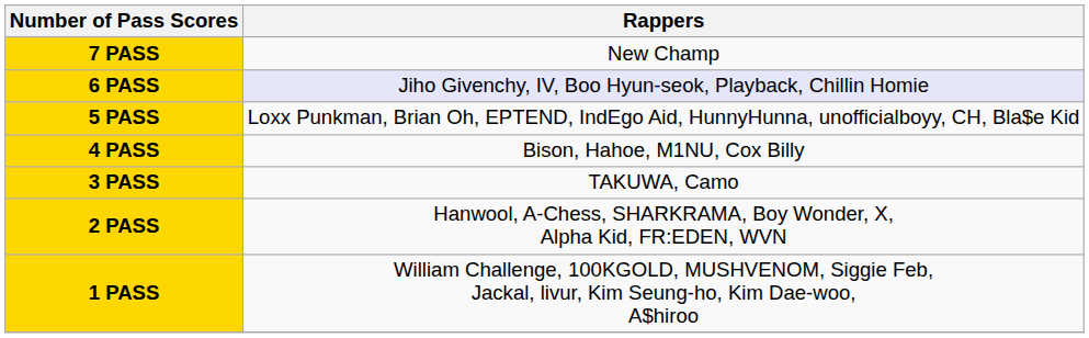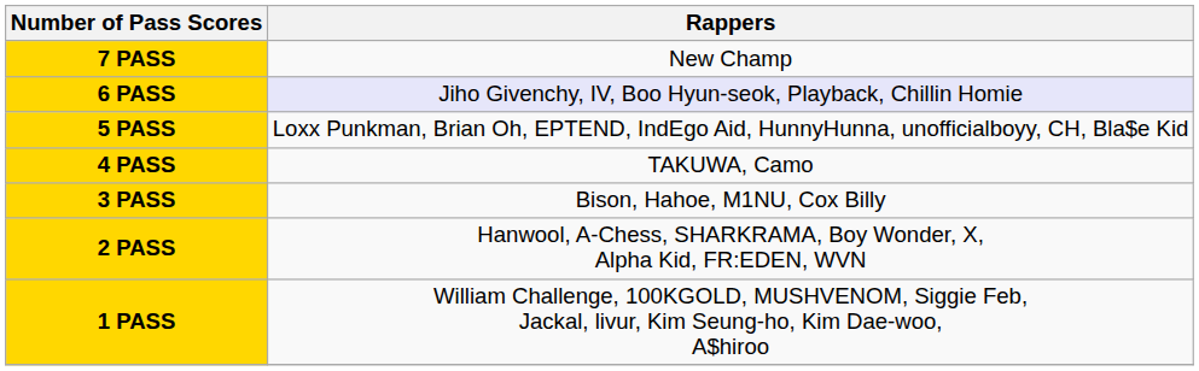4 PASS | Rappers: Bison, Hahoe, M1NU, Cox Billy -> TAKUWA, Camo
3 PASS | Rappers: TAKUWA, Camo -> Bison, Hahoe, M1NU, Cox Billy
